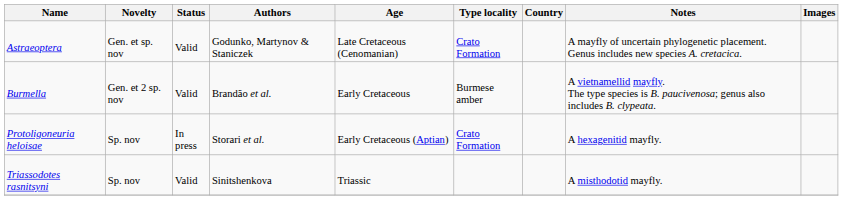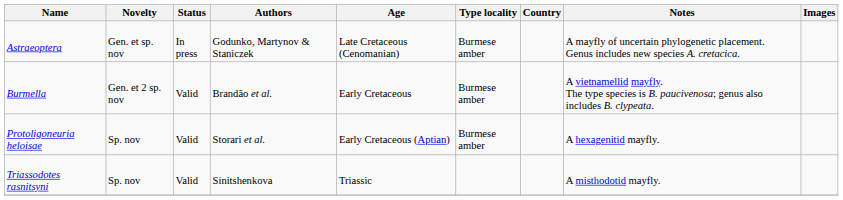Astraeoptera | Status: Valid -> In press
Astraeoptera | Type locality: Crato Formation -> Burmese amber
Protoligoneuria heloisae | Status: In press -> Valid
Protoligoneuria heloisae | Type locality: Crato Formation -> Burmese amber
